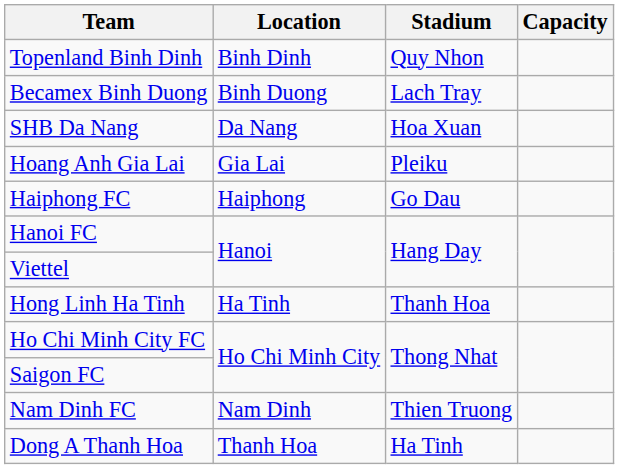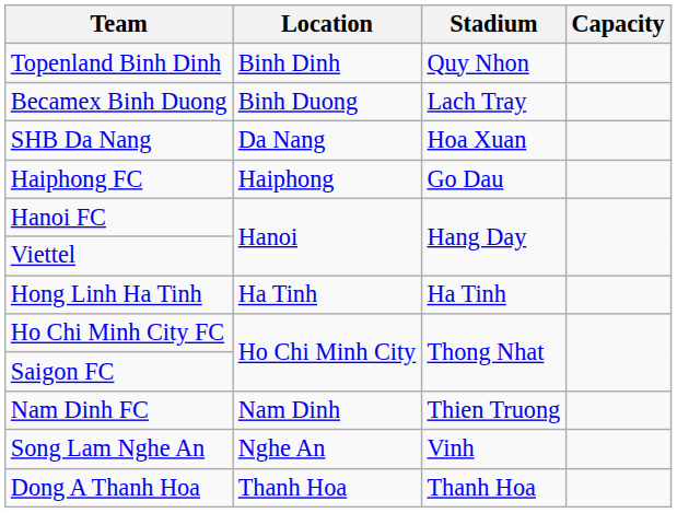- row: Hoang Anh Gia Lai | Gia Lai | Pleiku
Hong Linh Ha Tinh | Stadium: Thanh Hoa -> Ha Tinh
+ row: Song Lam Nghe An | Nghe An | Vinh
Dong A Thanh Hoa | Stadium: Ha Tinh -> Thanh Hoa
